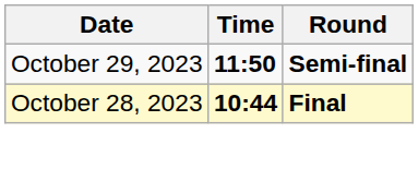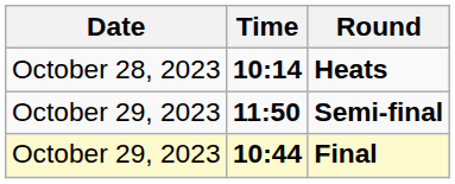+ row: October 28, 2023 | 10:14 | Heats
Final | Date: October 28, 2023 -> October 29, 2023
